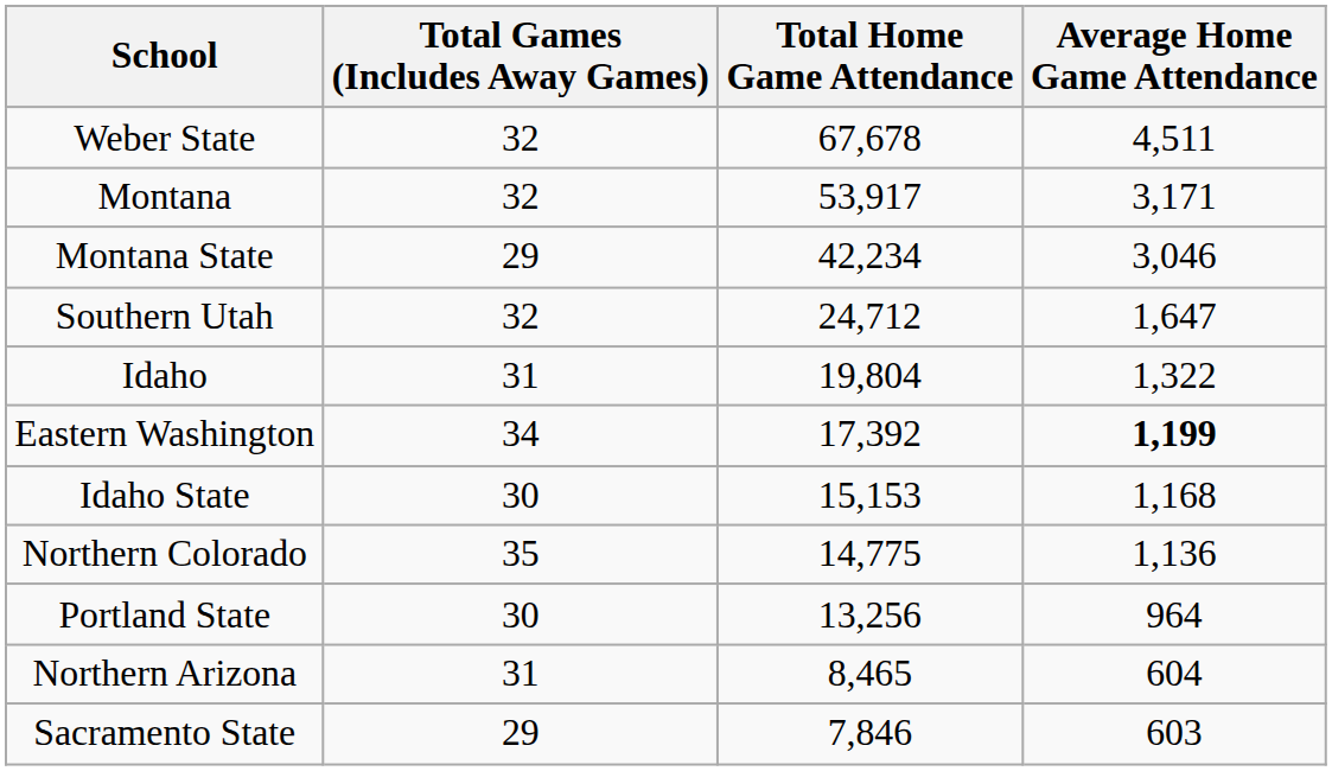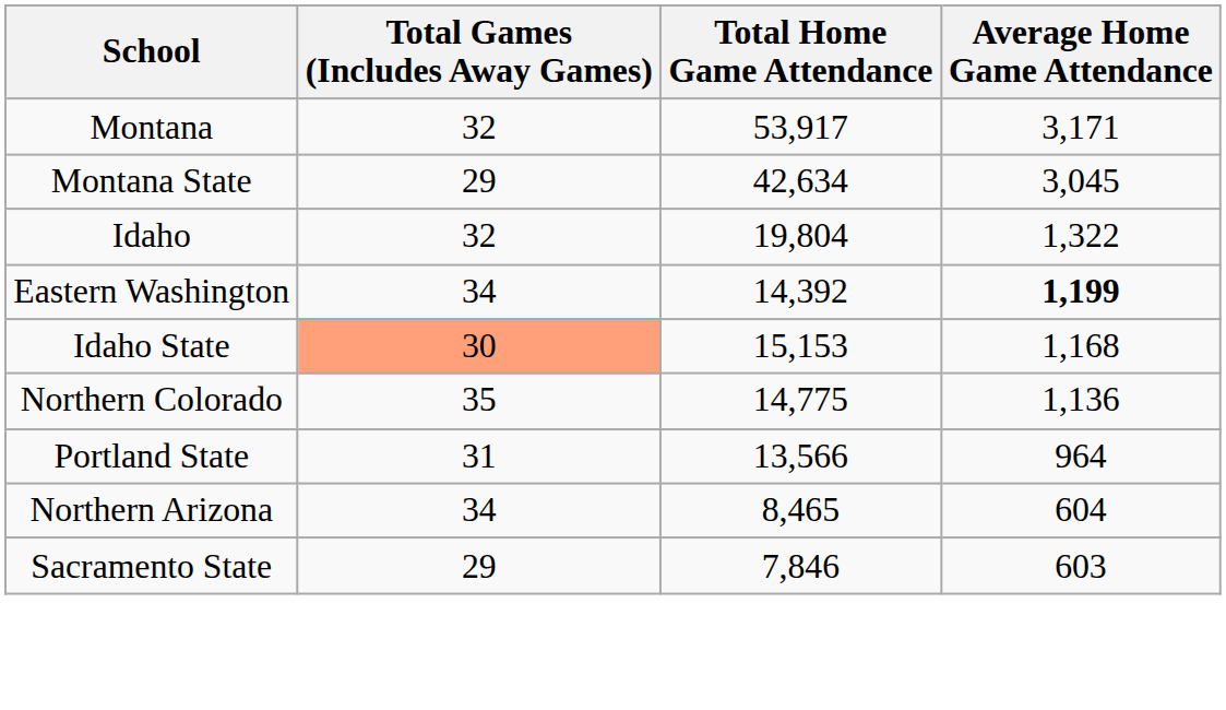- row: Weber State | 32 | 67,678 | 4,511
Montana State | Total Home Game Attendance: 42,234 -> 42,634
Montana State | Average Home Game Attendance: 3,046 -> 3,045
- row: Southern Utah | 32 | 24,712 | 1,647
Idaho | Total Games (Includes Away Games): 31 -> 32
Eastern Washington | Total Home Game Attendance: 17,392 -> 14,392
Idaho State | Total Games (Includes Away Games): no background -> lightsalmon background
Portland State | Total Games (Includes Away Games): 30 -> 31
Portland State | Total Home Game Attendance: 13,256 -> 13,566
Northern Arizona | Total Games (Includes Away Games): 31 -> 34
